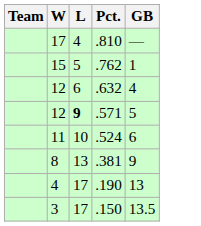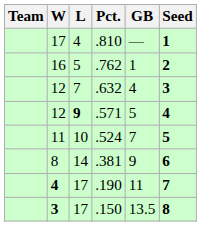+ column: Seed | 1 | 2 | 3 | 4 | 5 | 6 | 7 | 8
.762 | W: 15 -> 16
.632 | L: 6 -> 7
.524 | GB: 6 -> 7
.381 | L: 13 -> 14
.190 | W: normal -> bold
.190 | GB: 13 -> 11
.150 | W: normal -> bold
